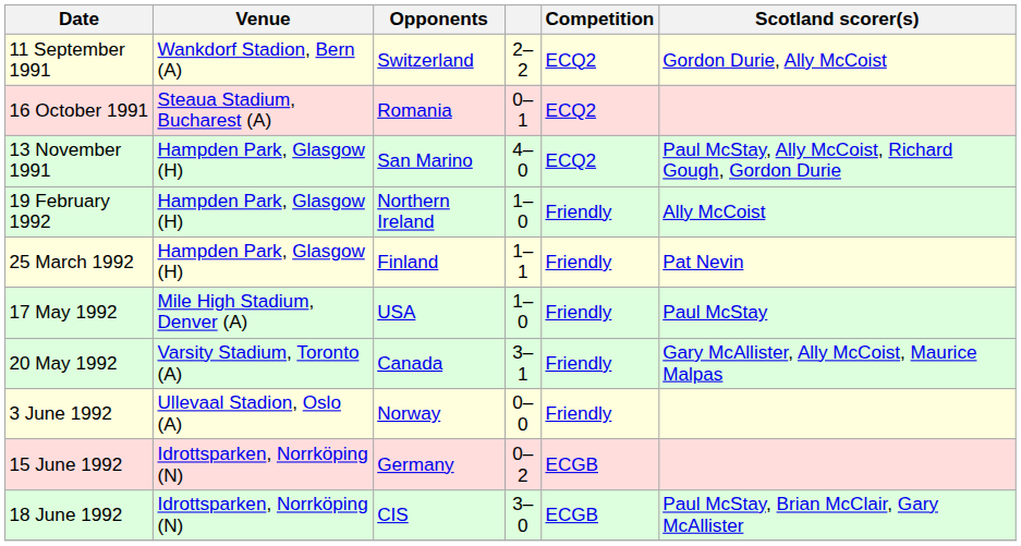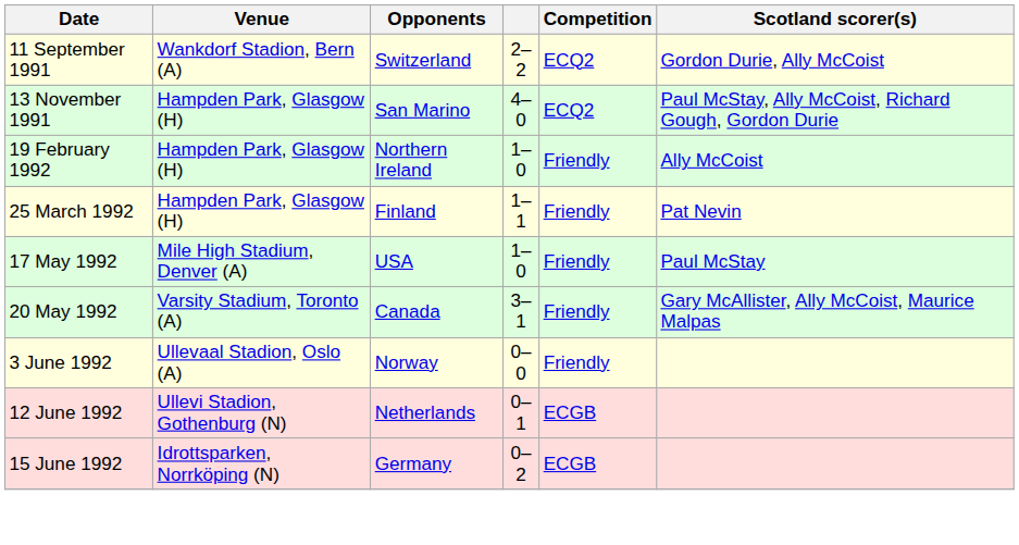- row: 16 October 1991 | Steaua Stadium, Bucharest (A) | Romania | 0–1 | ECQ2
+ row: 12 June 1992 | Ullevi Stadion, Gothenburg (N) | Netherlands | 0–1 | ECGB
- row: 18 June 1992 | Idrottsparken, Norrköping (N) | CIS | 3–0 | ECGB | Paul McStay, Brian McClair, Gary McAllister
